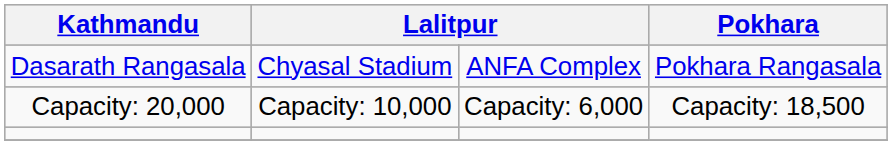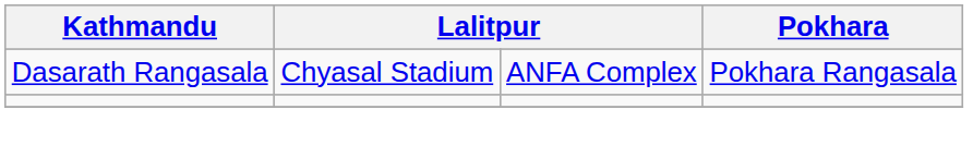- row: Capacity: 20,000 | Capacity: 10,000 | Capacity: 6,000 | Capacity: 18,500
